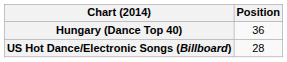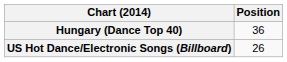US Hot Dance/Electronic Songs (Billboard) | Position: 28 -> 26
